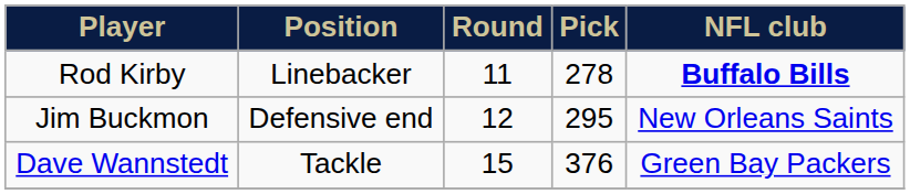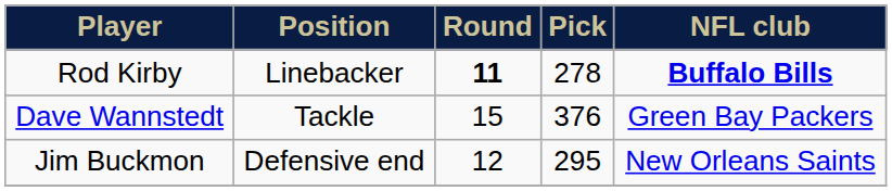Rod Kirby | Round: normal -> bold
rows swapped: Jim Buckmon <-> Dave Wannstedt
